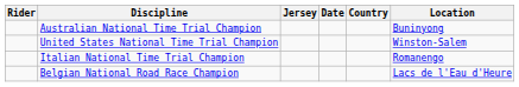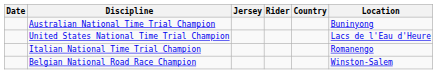columns swapped: Date <-> Rider
United States National Time Trial Champion | Location: Winston-Salem -> Lacs de l'Eau d'Heure
Belgian National Road Race Champion | Location: Lacs de l'Eau d'Heure -> Winston-Salem
